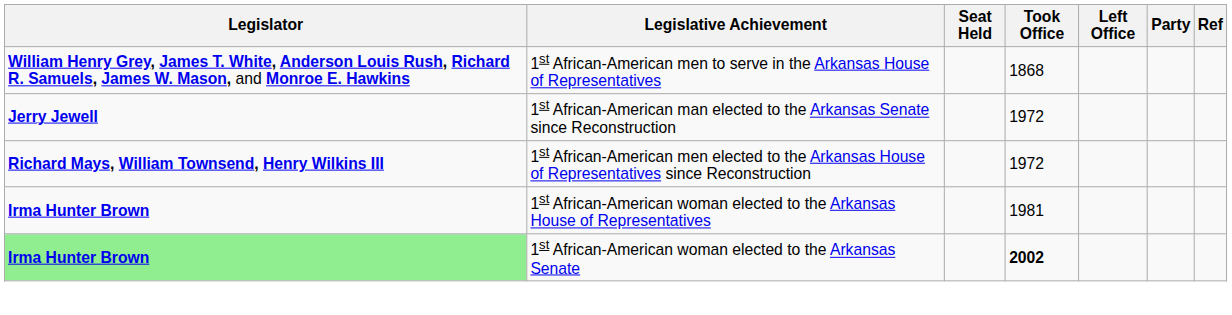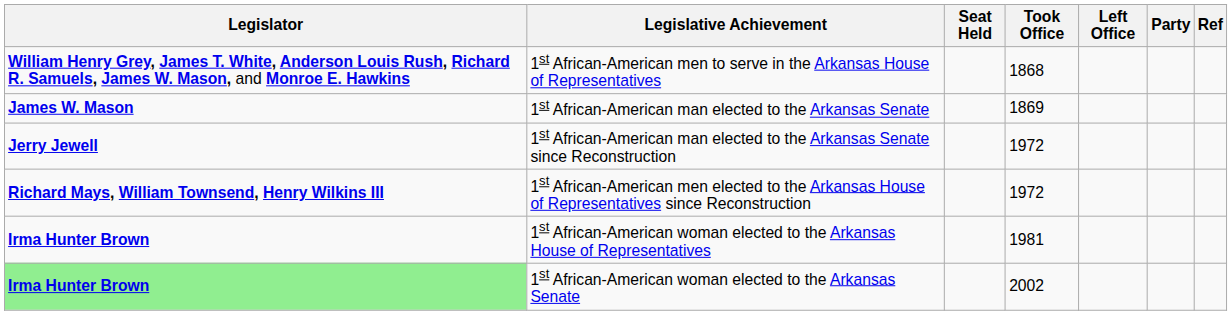+ row: James W. Mason | 1st African-American man elected to the Arkansas Senate | 1869
1st African-American woman elected to the Arkansas Senate | Took Office: bold -> normal
